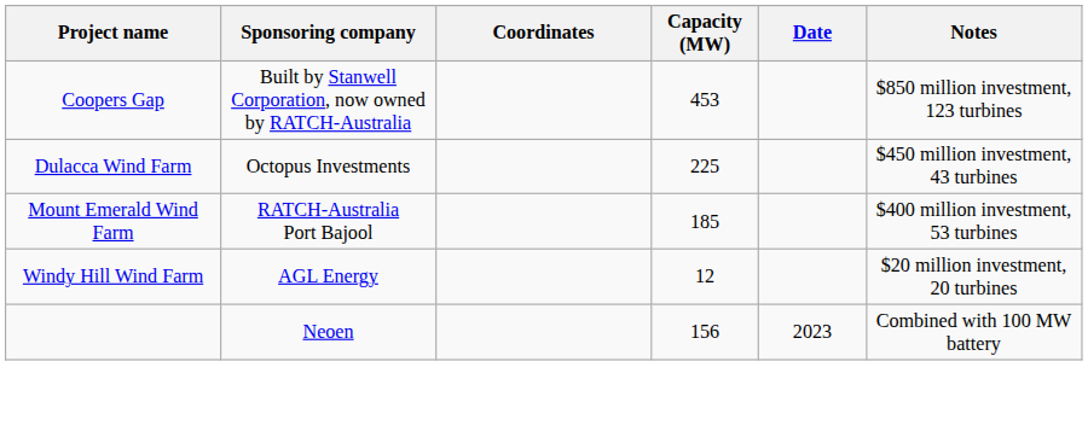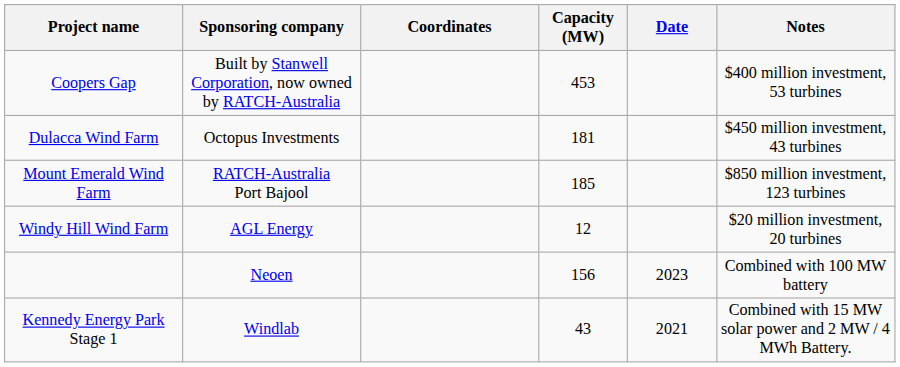Coopers Gap | Notes: $850 million investment, 123 turbines -> $400 million investment, 53 turbines
Dulacca Wind Farm | Capacity (MW): 225 -> 181
Mount Emerald Wind Farm | Notes: $400 million investment, 53 turbines -> $850 million investment, 123 turbines
+ row: Kennedy Energy Park Stage 1 | Windlab | 43 | 2021 | Combined with 15 MW solar power and 2 MW / 4 MWh Battery.
